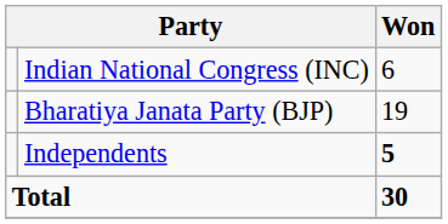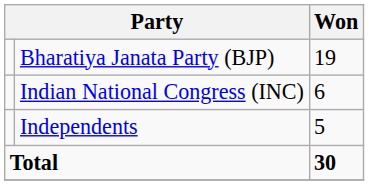rows swapped: Bharatiya Janata Party (BJP) <-> Indian National Congress (INC)
Independents | Won: bold -> normal
